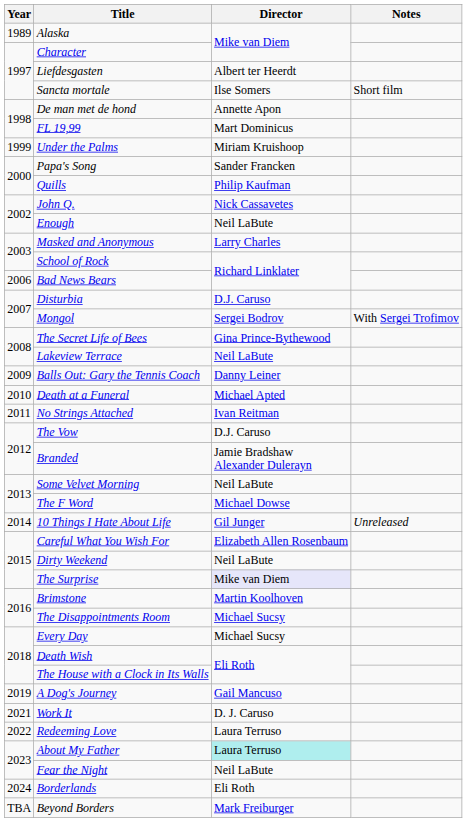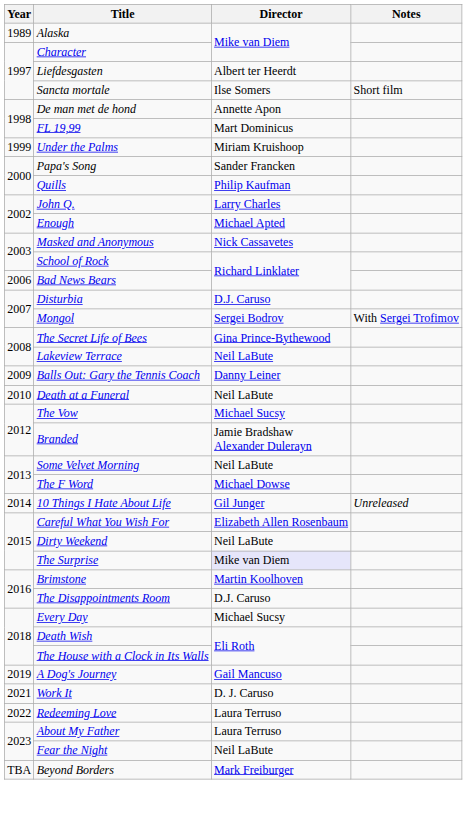John Q. | Director: Nick Cassavetes -> Larry Charles
Enough | Director: Neil LaBute -> Michael Apted
Masked and Anonymous | Director: Larry Charles -> Nick Cassavetes
Death at a Funeral | Director: Michael Apted -> Neil LaBute
- row: 2011 | No Strings Attached | Ivan Reitman
The Vow | Director: D.J. Caruso -> Michael Sucsy
The Disappointments Room | Director: Michael Sucsy -> D.J. Caruso
About My Father | Director: paleturquoise background -> no background
- row: 2024 | Borderlands | Eli Roth
